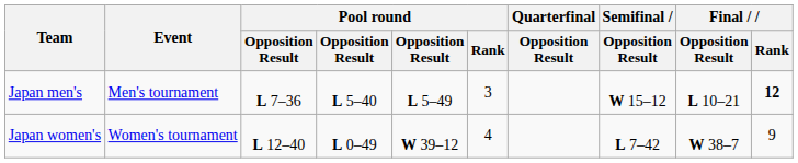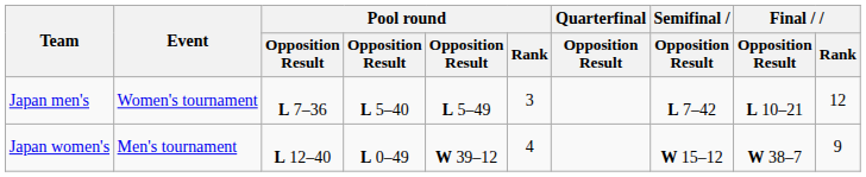Japan men's | Event: Men's tournament -> Women's tournament
Japan men's | Semifinal / Opposition Result: W 15–12 -> L 7–42
Japan men's | Final / Rank: bold -> normal
Japan women's | Event: Women's tournament -> Men's tournament
Japan women's | Semifinal / Opposition Result: L 7–42 -> W 15–12
